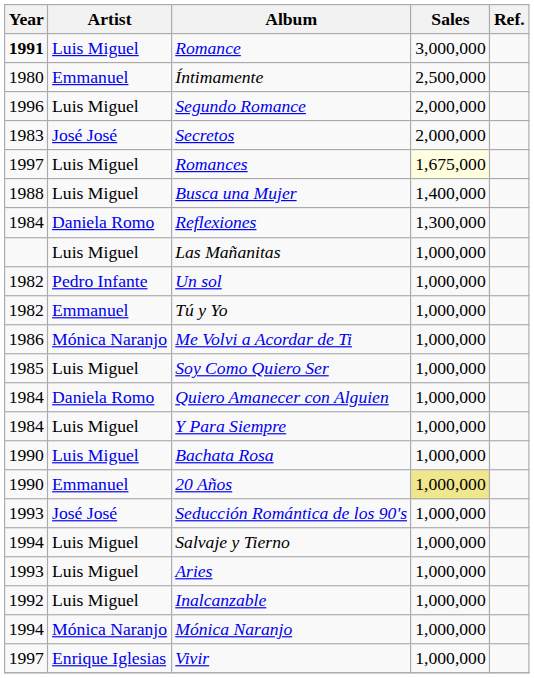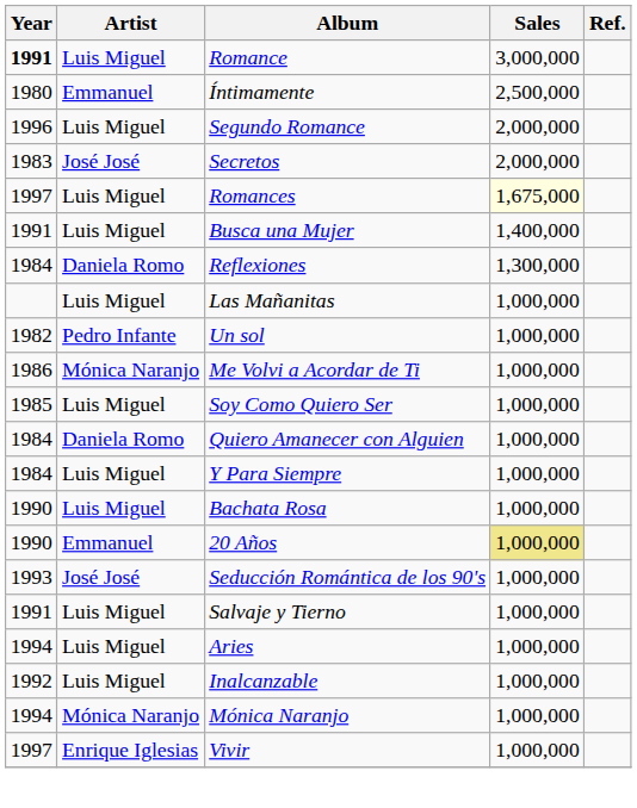Busca una Mujer | Year: 1988 -> 1991
- row: 1982 | Emmanuel | Tú y Yo | 1,000,000
Salvaje y Tierno | Year: 1994 -> 1991
Aries | Year: 1993 -> 1994
